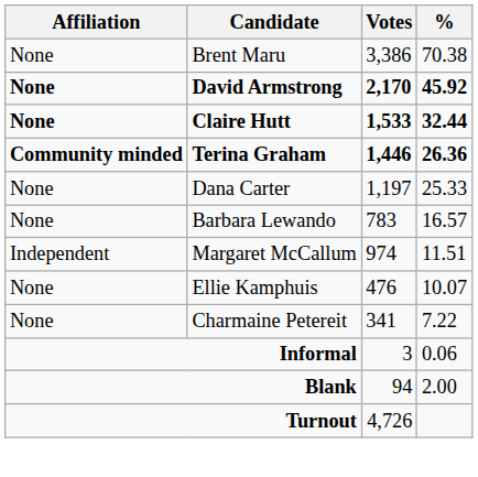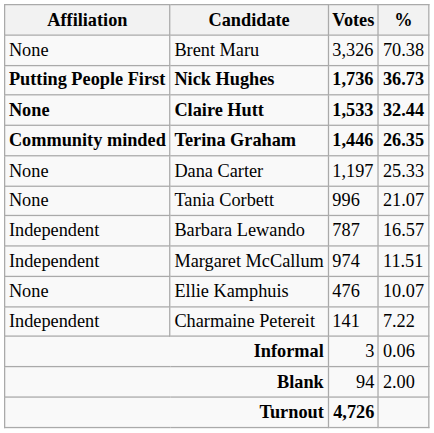Brent Maru | Votes: 3,386 -> 3,326
- row: None | David Armstrong | 2,170 | 45.92
+ row: Putting People First | Nick Hughes | 1,736 | 36.73
Terina Graham | %: 26.36 -> 26.35
+ row: None | Tania Corbett | 996 | 21.07
Barbara Lewando | Affiliation: None -> Independent
Barbara Lewando | Votes: 783 -> 787
Charmaine Petereit | Affiliation: None -> Independent
Charmaine Petereit | Votes: 341 -> 141
Turnout | Votes: normal -> bold
